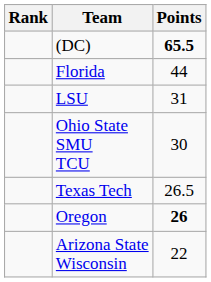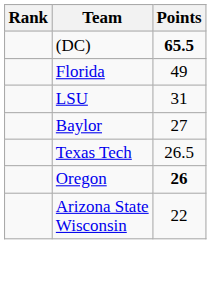Florida | Points: 44 -> 49
- row: Ohio State SMU TCU | 30
+ row: Baylor | 27
